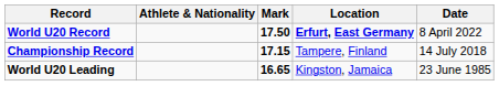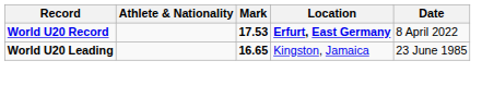World U20 Record | Mark: 17.50 -> 17.53
- row: Championship Record | 17.15 | Tampere, Finland | 14 July 2018
